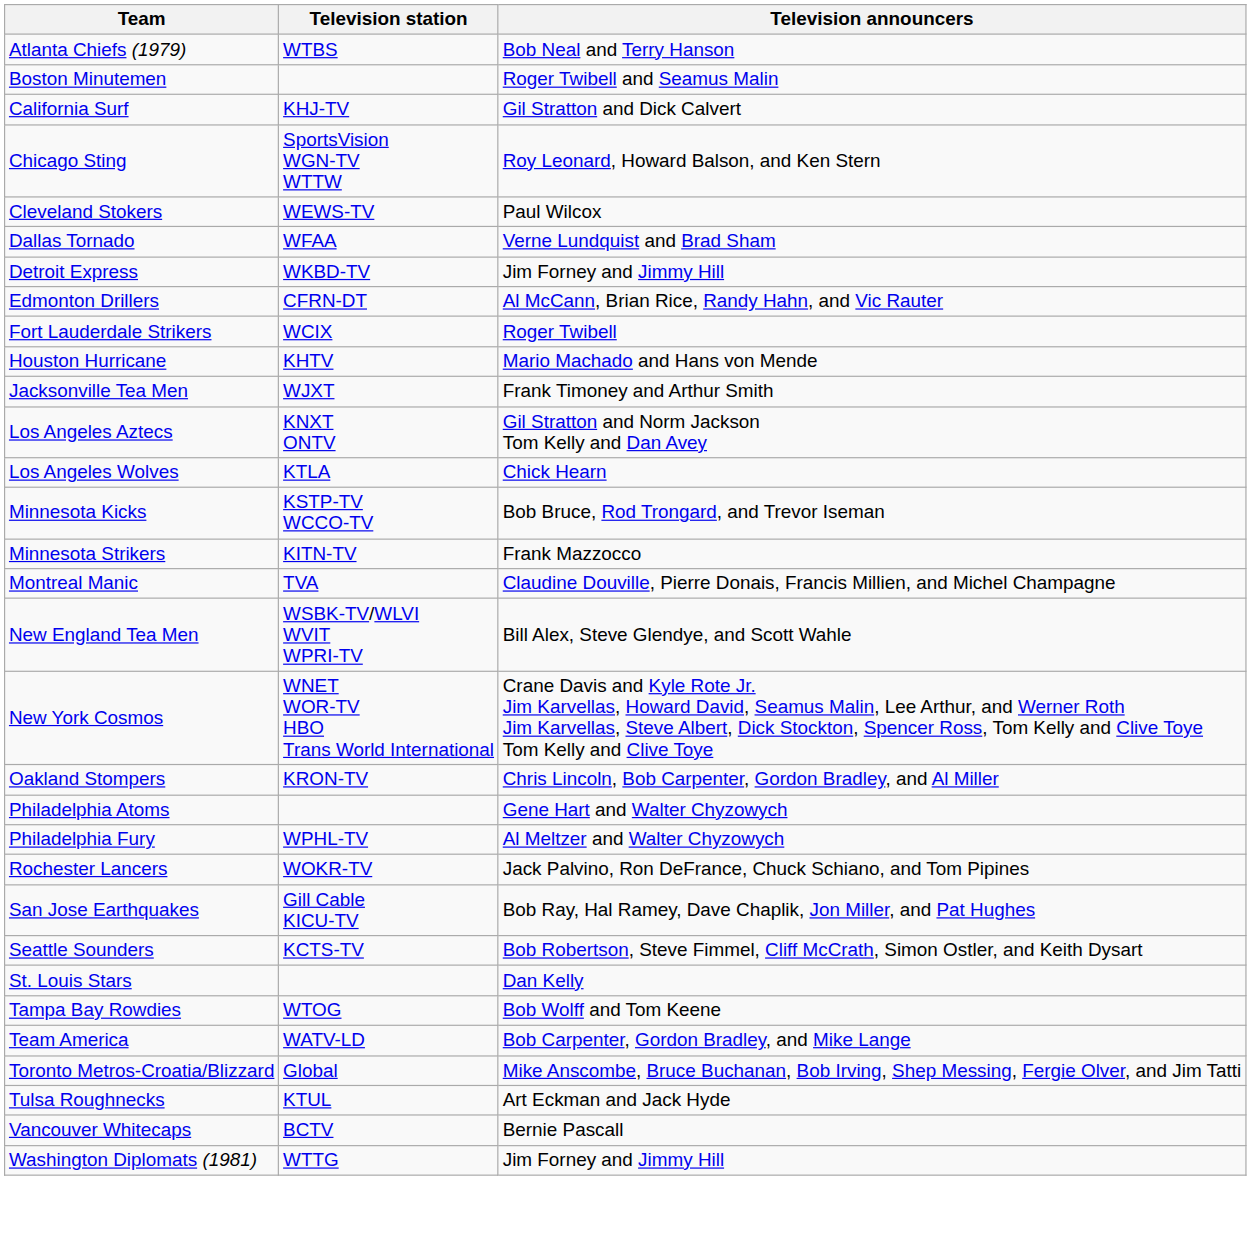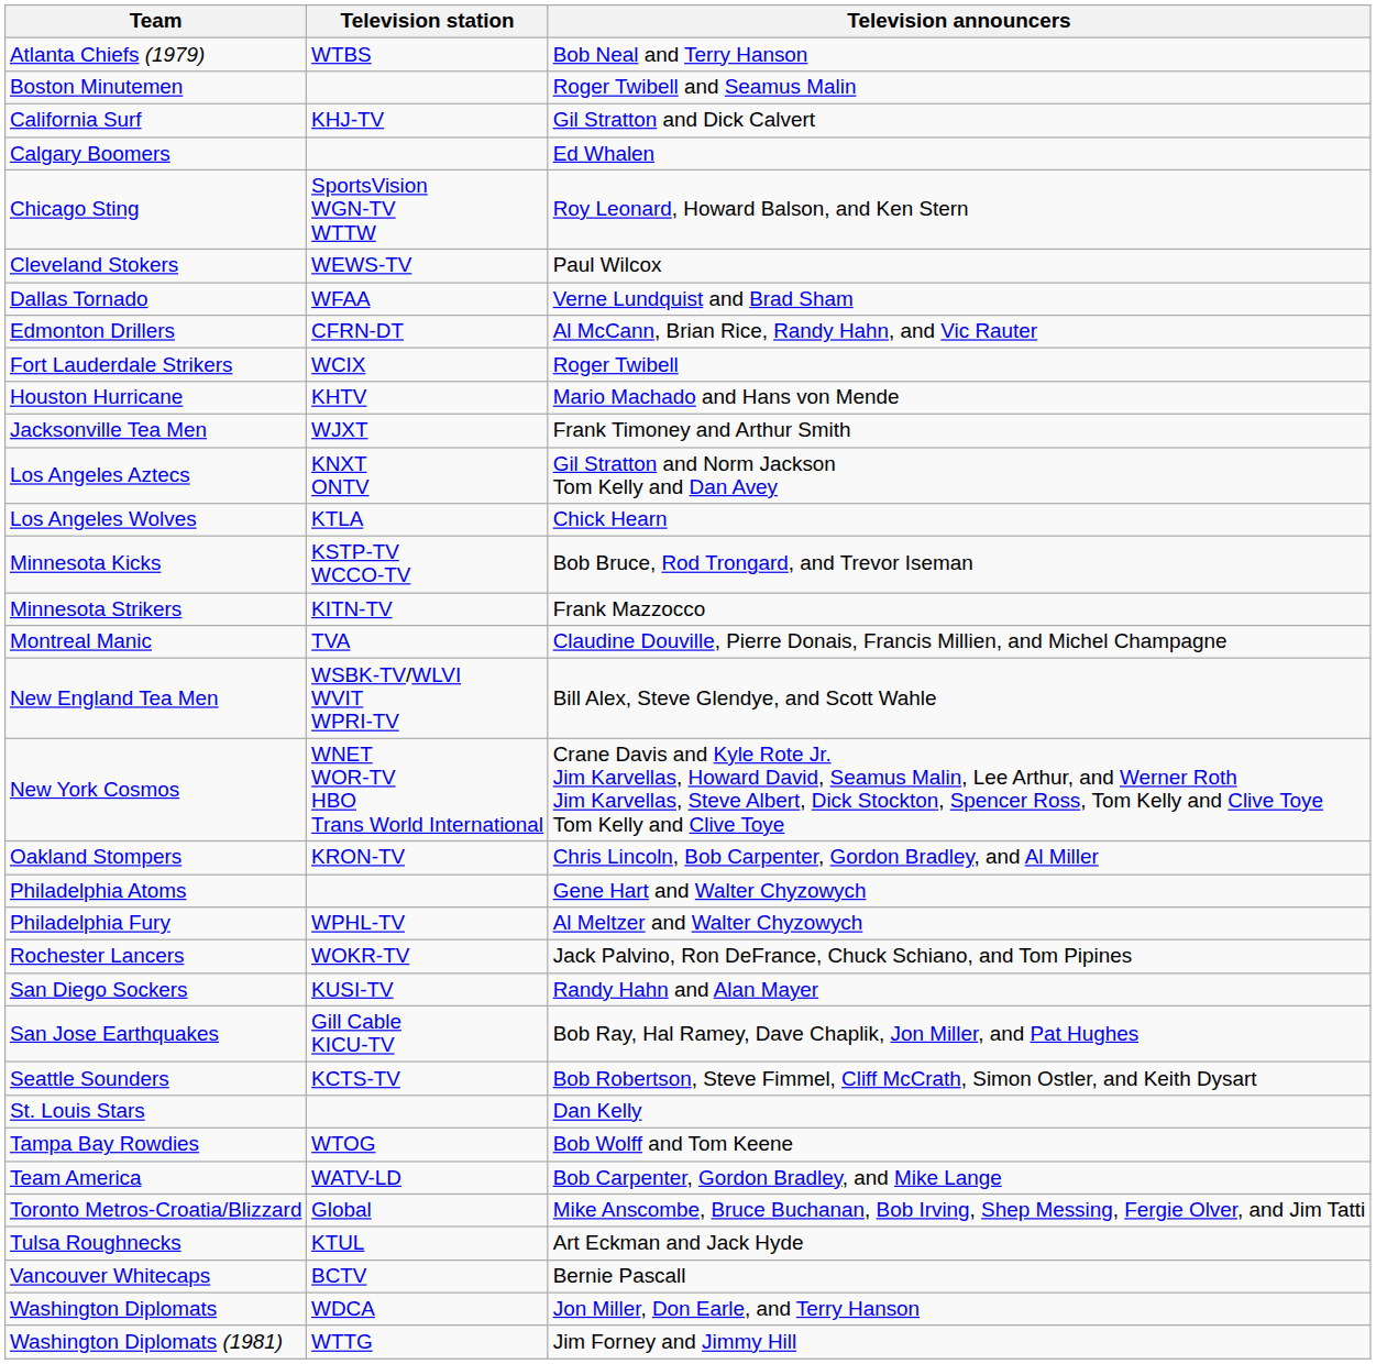+ row: Calgary Boomers | Ed Whalen
- row: Detroit Express | WKBD-TV | Jim Forney and Jimmy Hill
+ row: San Diego Sockers | KUSI-TV | Randy Hahn and Alan Mayer
+ row: Washington Diplomats | WDCA | Jon Miller, Don Earle, and Terry Hanson
